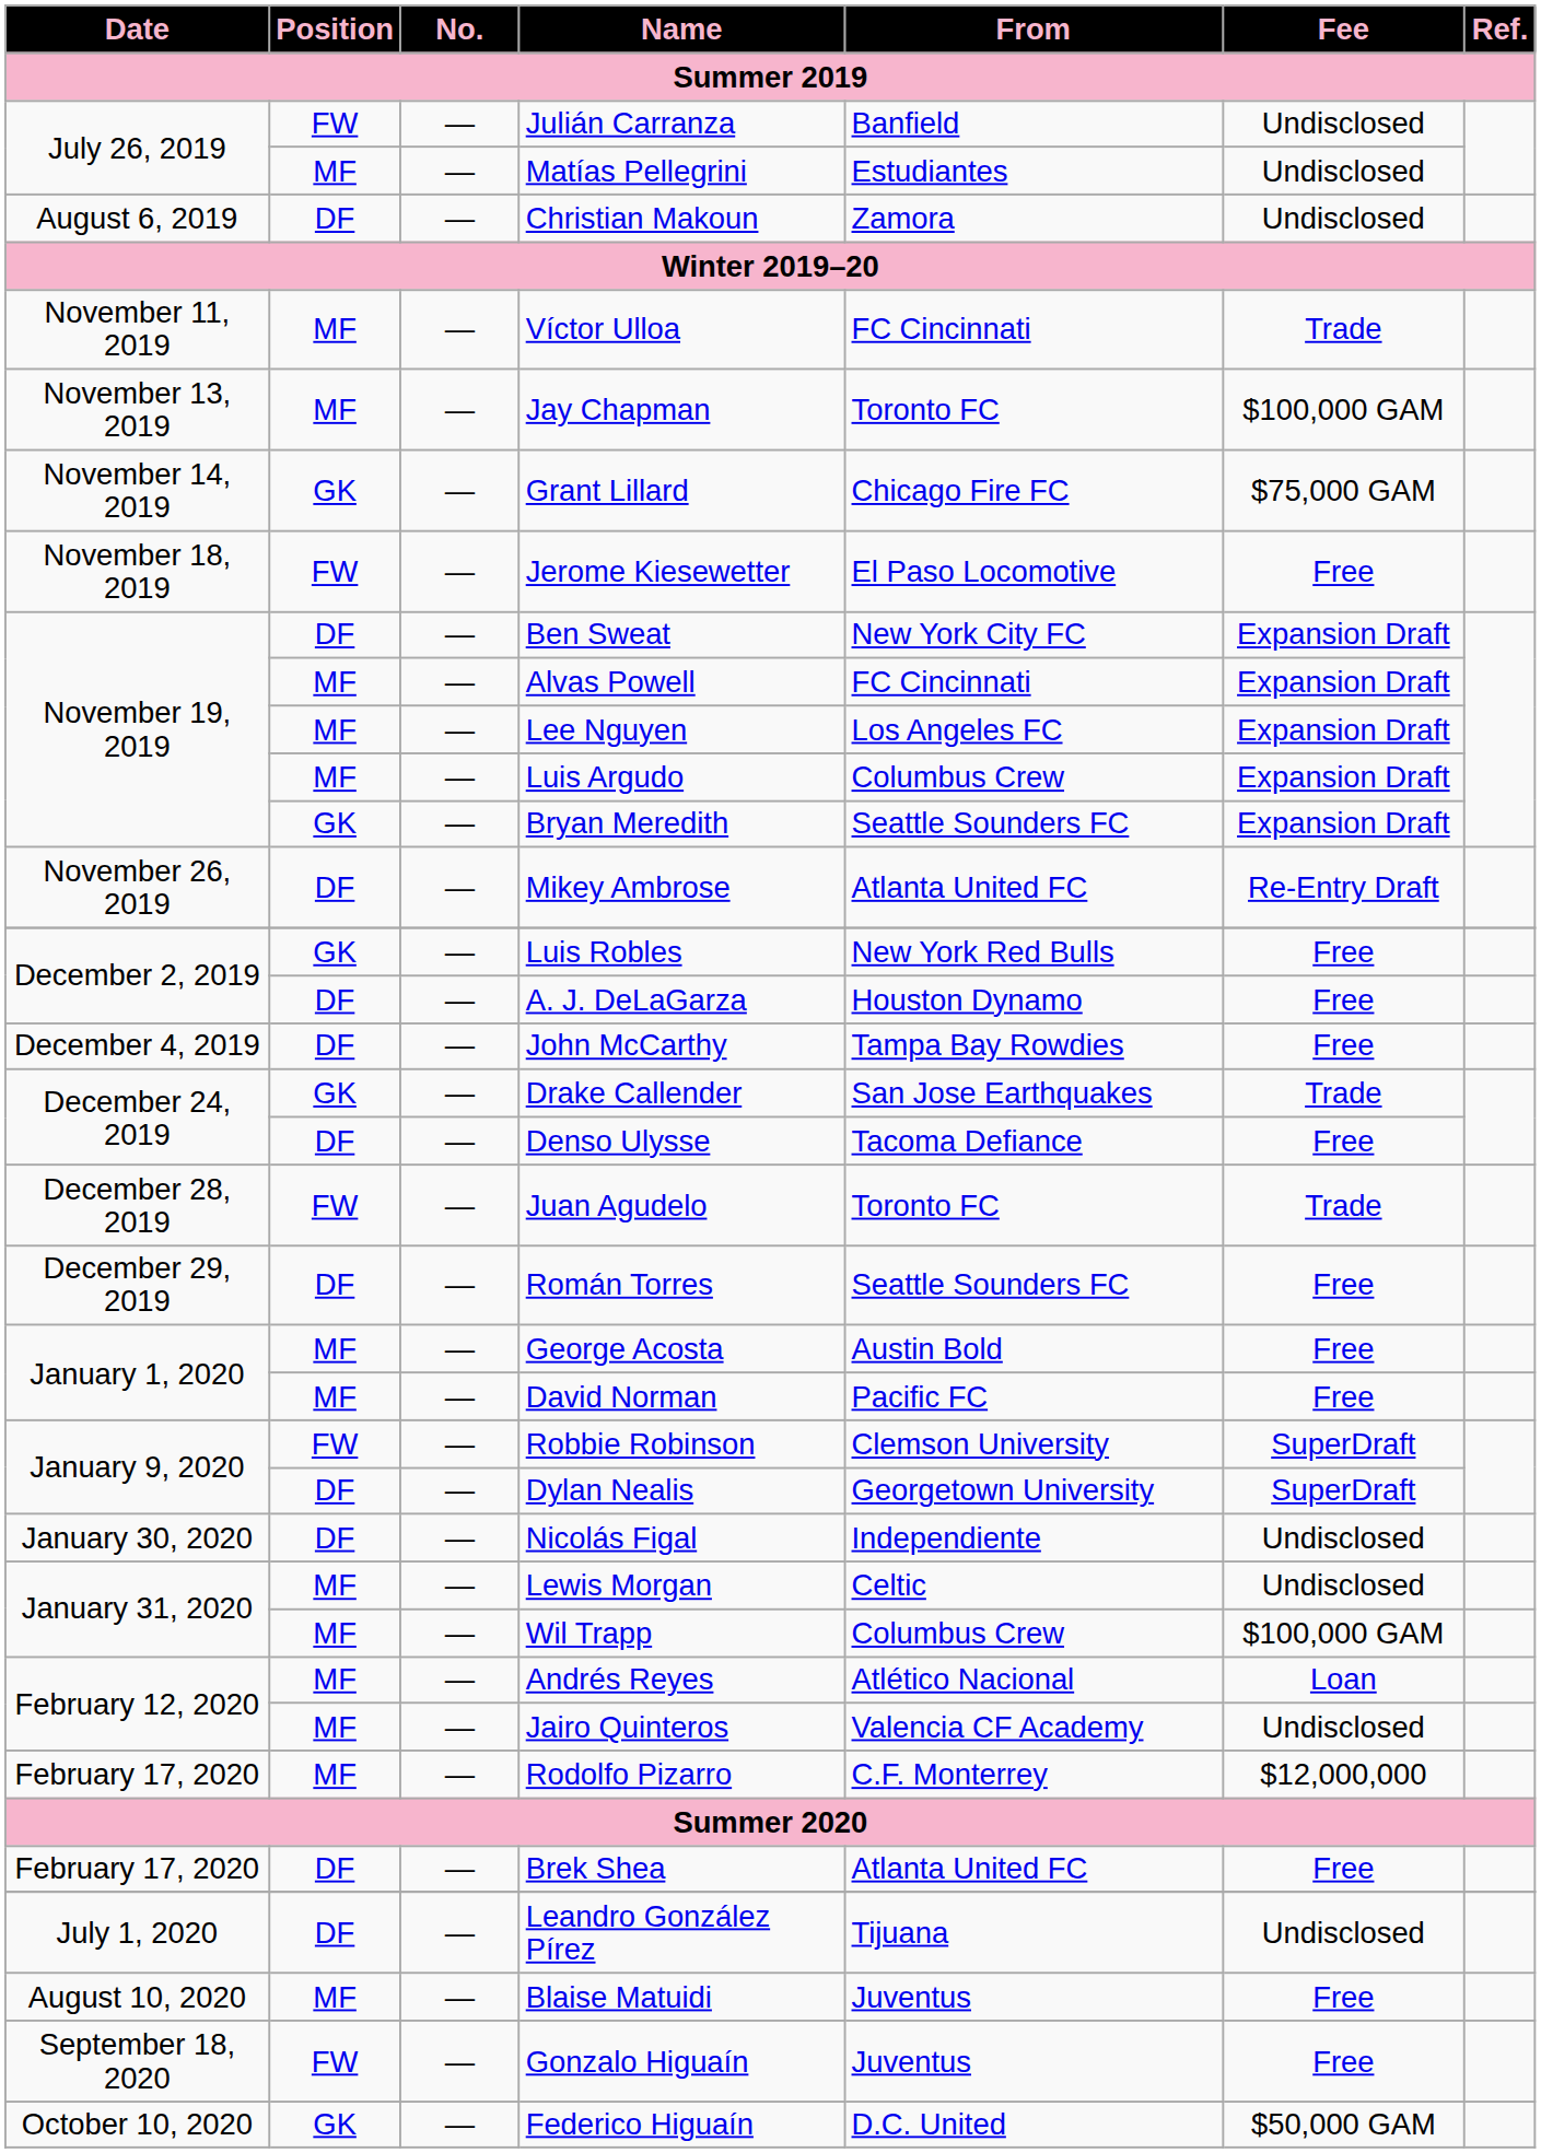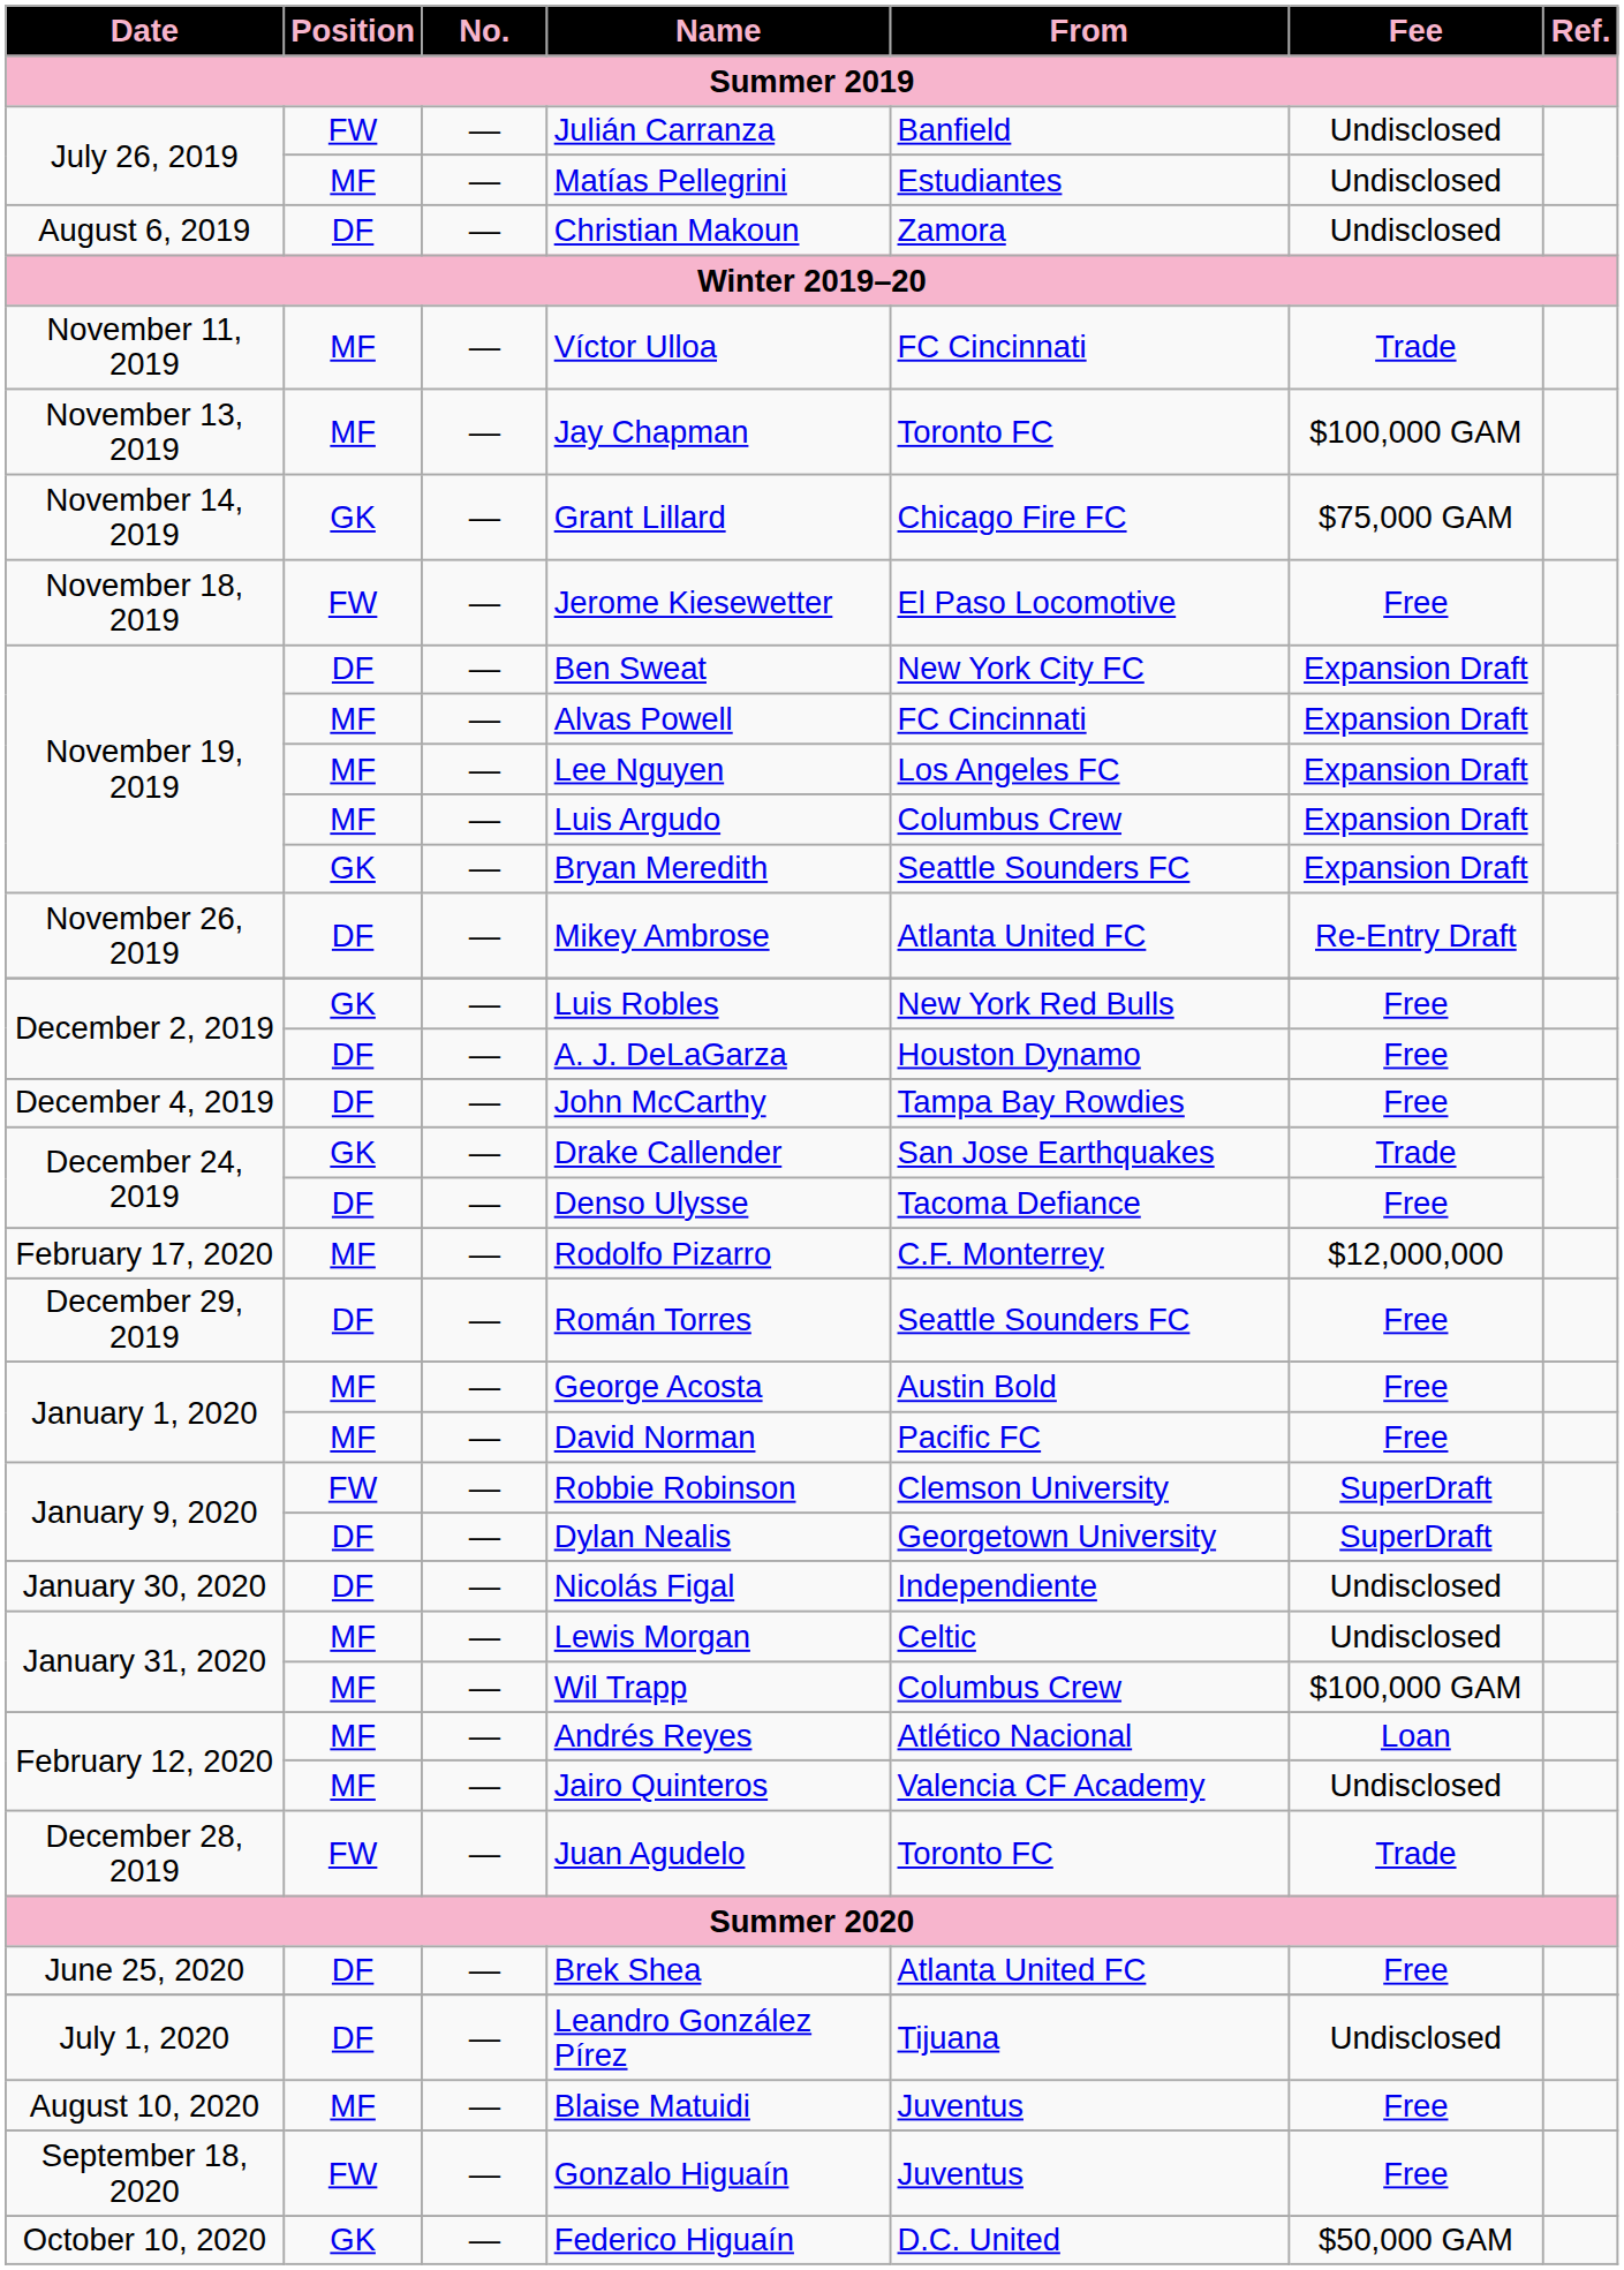rows swapped: Juan Agudelo <-> Rodolfo Pizarro
Brek Shea | Date: February 17, 2020 -> June 25, 2020
